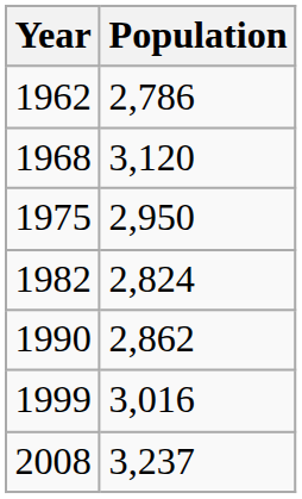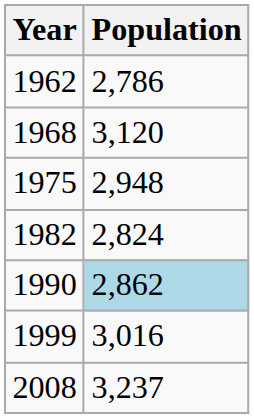1975 | Population: 2,950 -> 2,948
1990 | Population: no background -> lightblue background
